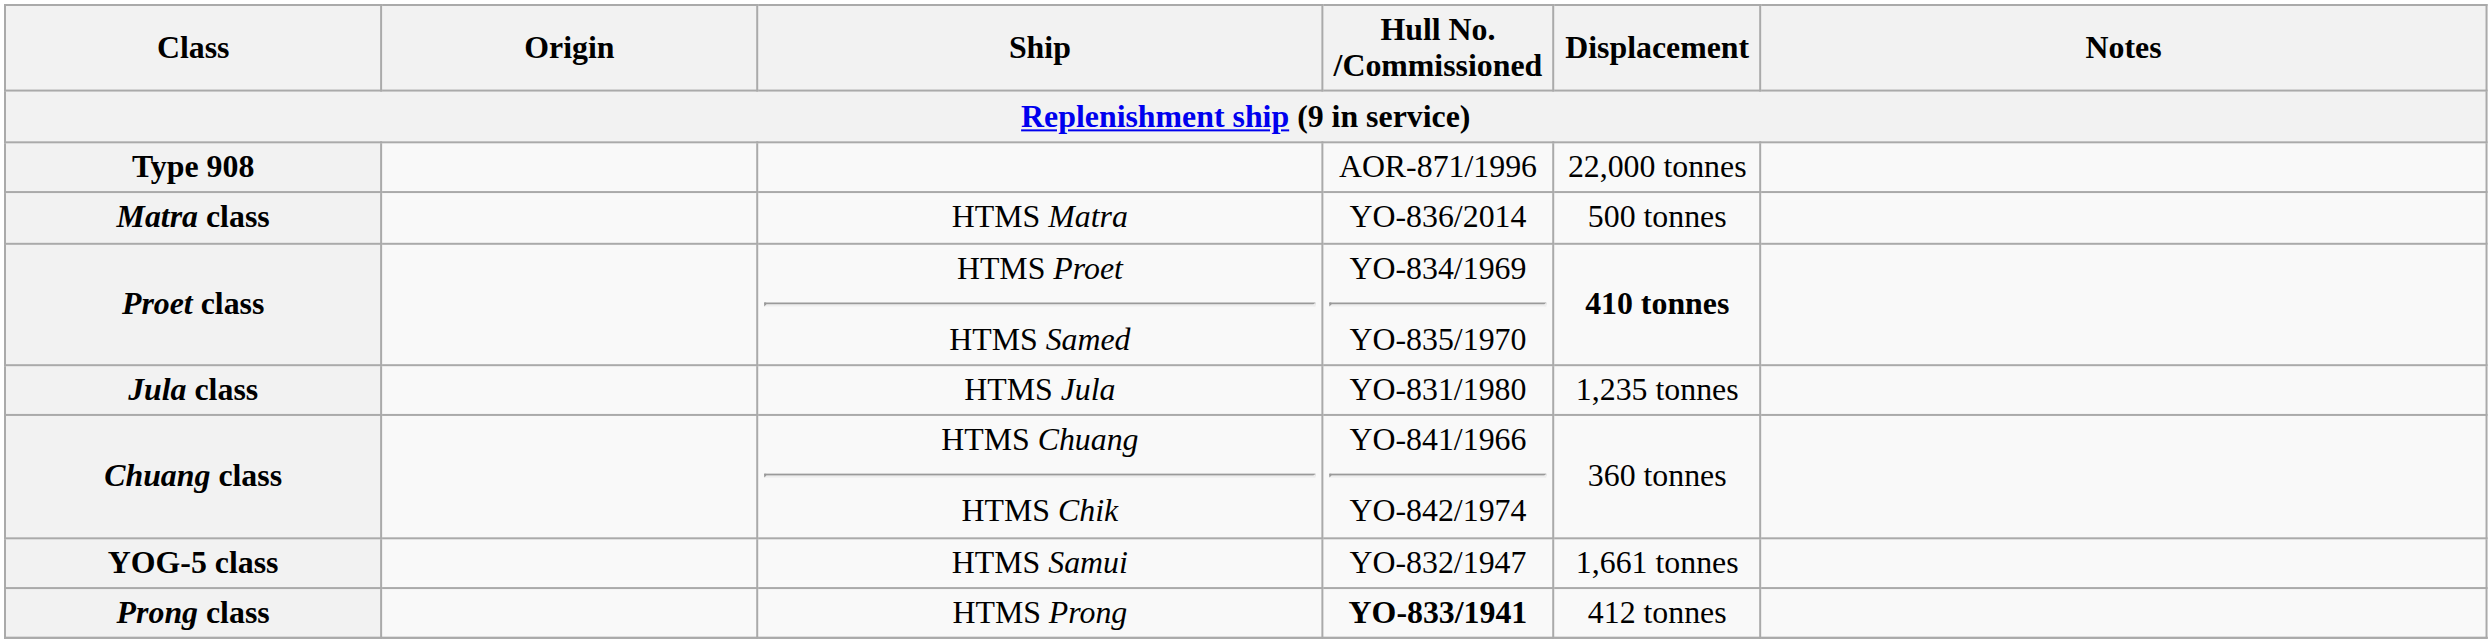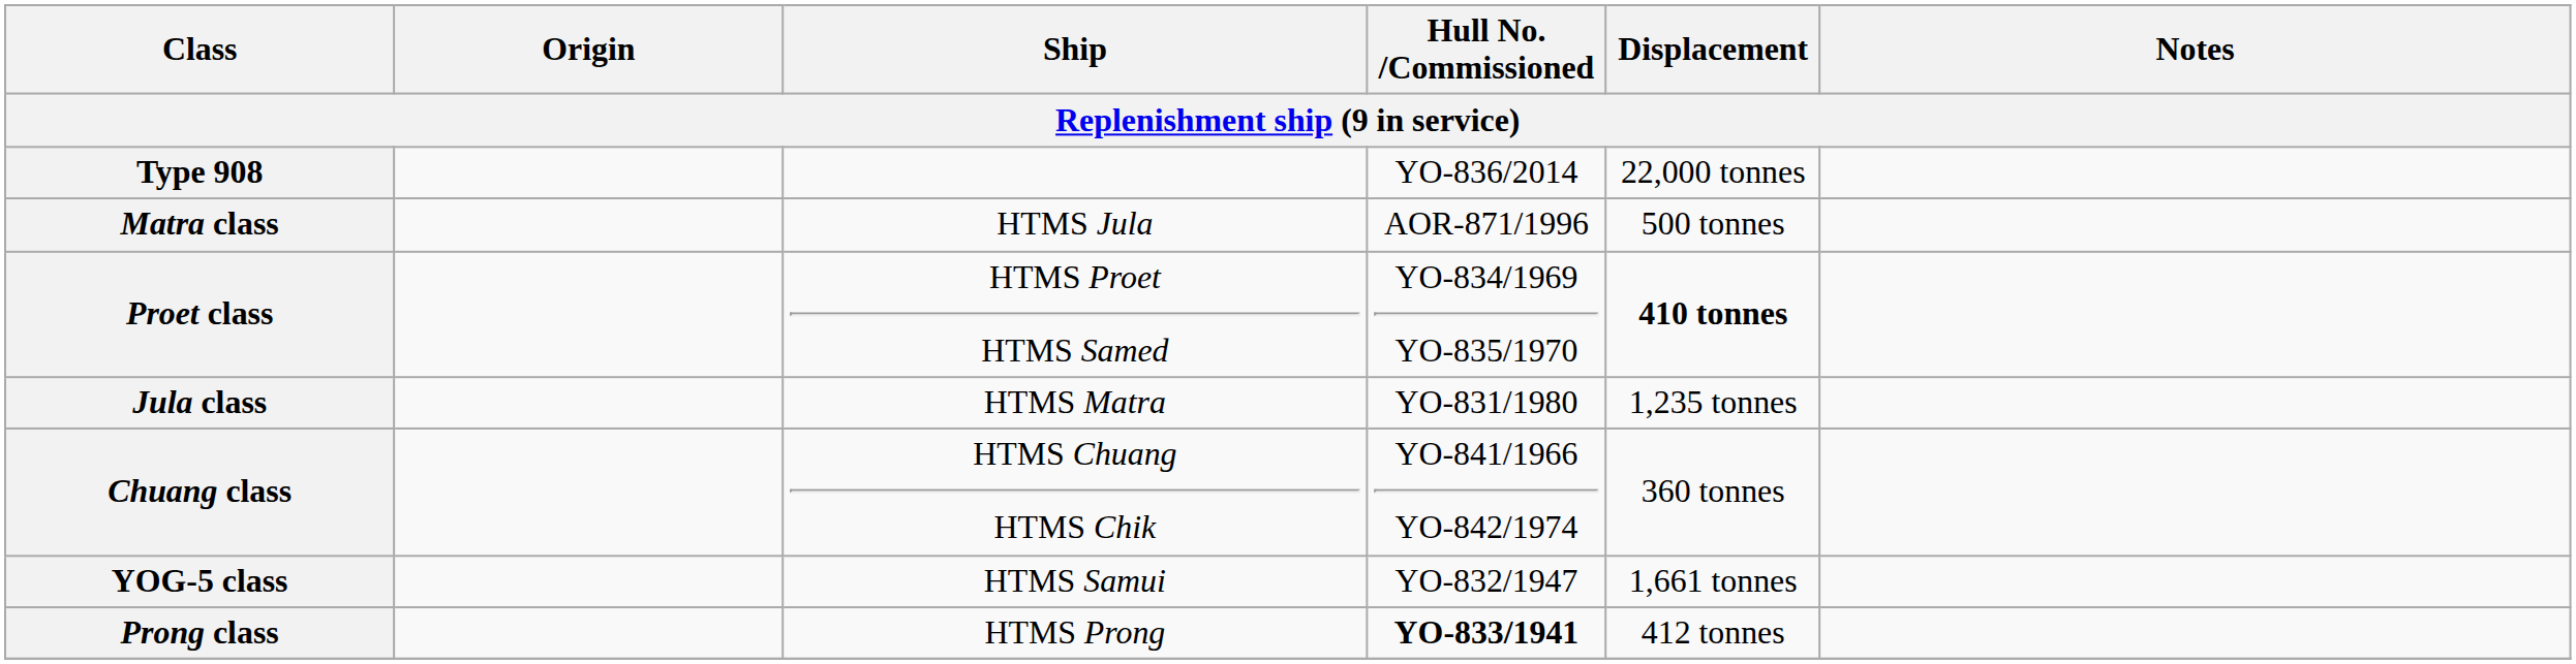Type 908 | Hull No. /Commissioned: AOR-871/1996 -> YO-836/2014
Matra class | Ship: HTMS Matra -> HTMS Jula
Matra class | Hull No. /Commissioned: YO-836/2014 -> AOR-871/1996
Jula class | Ship: HTMS Jula -> HTMS Matra
